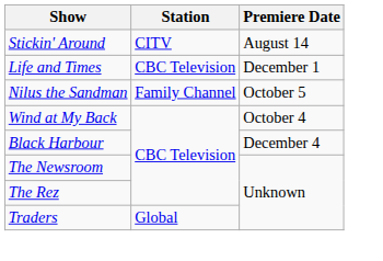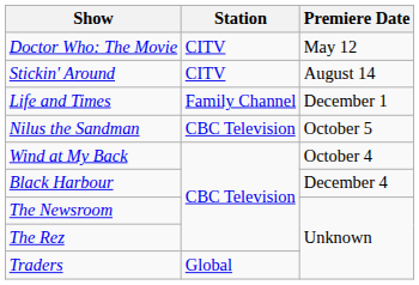+ row: Doctor Who: The Movie | CITV | May 12
Life and Times | Station: CBC Television -> Family Channel
Nilus the Sandman | Station: Family Channel -> CBC Television
